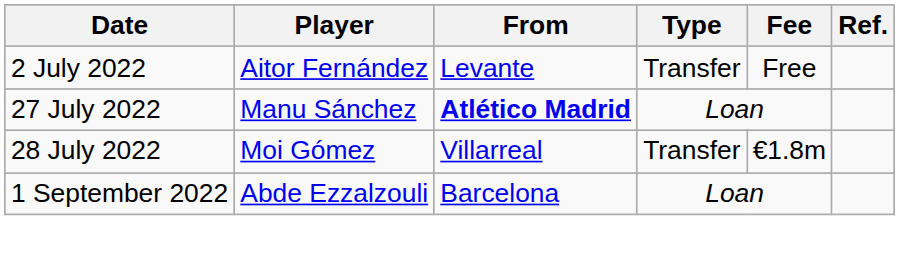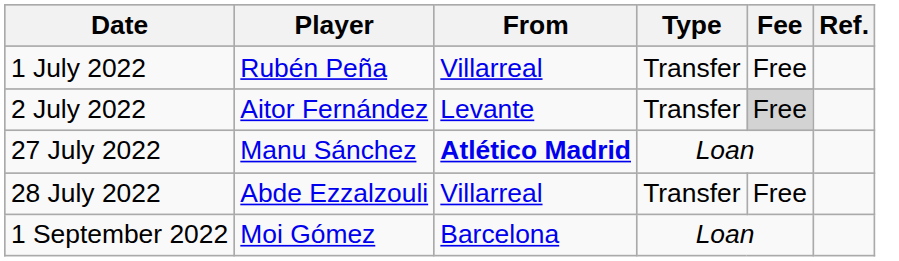+ row: 1 July 2022 | Rubén Peña | Villarreal | Transfer | Free
2 July 2022 | Fee: no background -> lightgrey background
28 July 2022 | Player: Moi Gómez -> Abde Ezzalzouli
28 July 2022 | Fee: €1.8m -> Free
1 September 2022 | Player: Abde Ezzalzouli -> Moi Gómez
